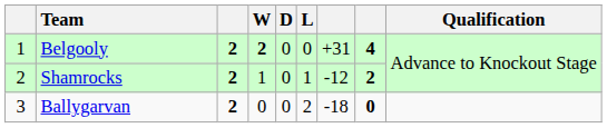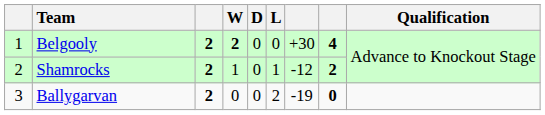Belgooly | column 7: +31 -> +30
Ballygarvan | column 7: -18 -> -19
